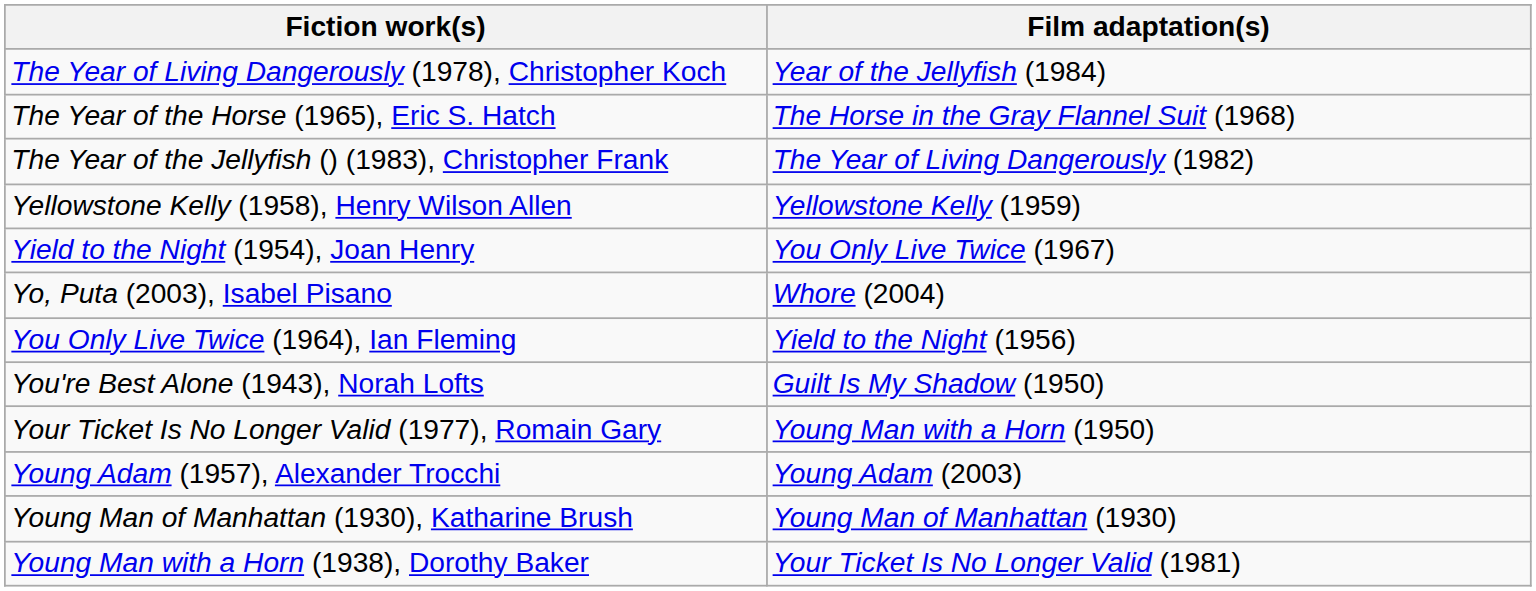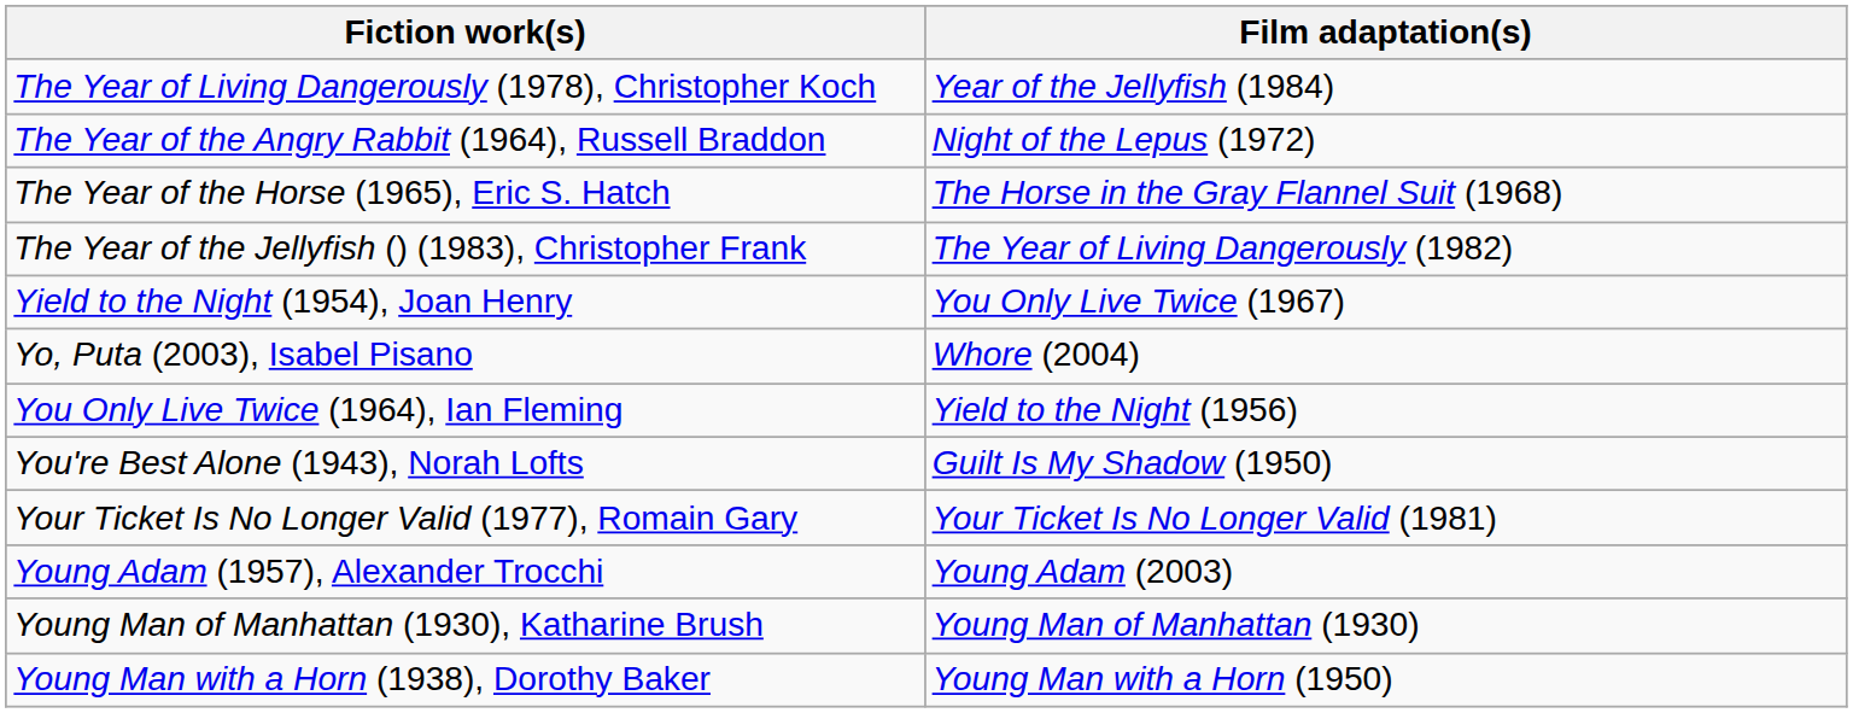+ row: The Year of the Angry Rabbit (1964), Russell Braddon | Night of the Lepus (1972)
- row: Yellowstone Kelly (1958), Henry Wilson Allen | Yellowstone Kelly (1959)
Your Ticket Is No Longer Valid (1977), Romain Gary | Film adaptation(s): Young Man with a Horn (1950) -> Your Ticket Is No Longer Valid (1981)
Young Man with a Horn (1938), Dorothy Baker | Film adaptation(s): Your Ticket Is No Longer Valid (1981) -> Young Man with a Horn (1950)
